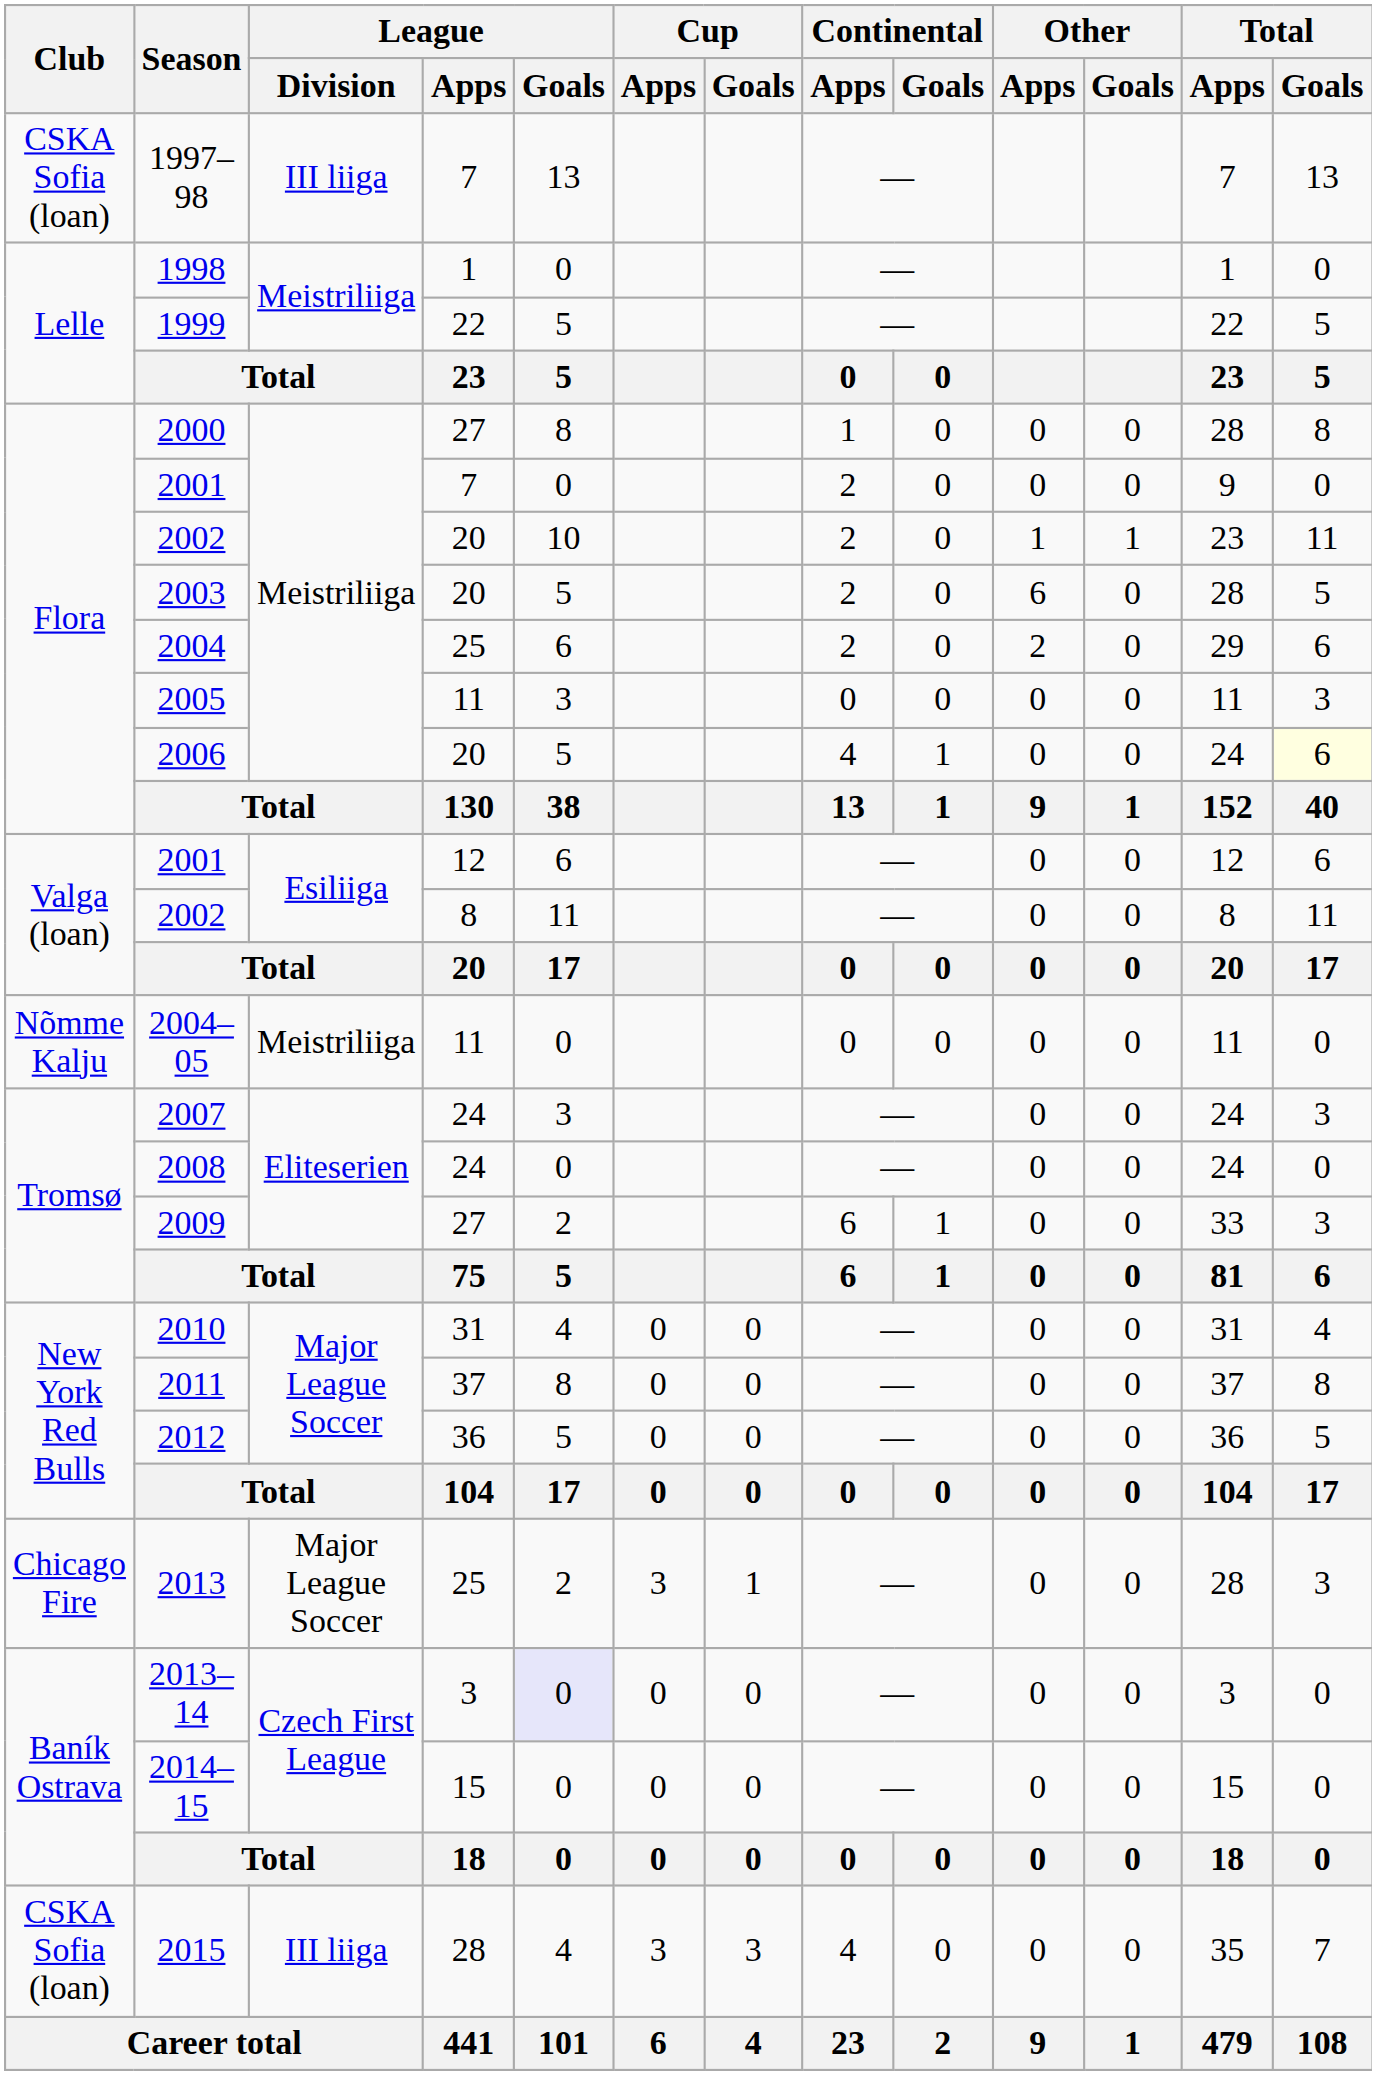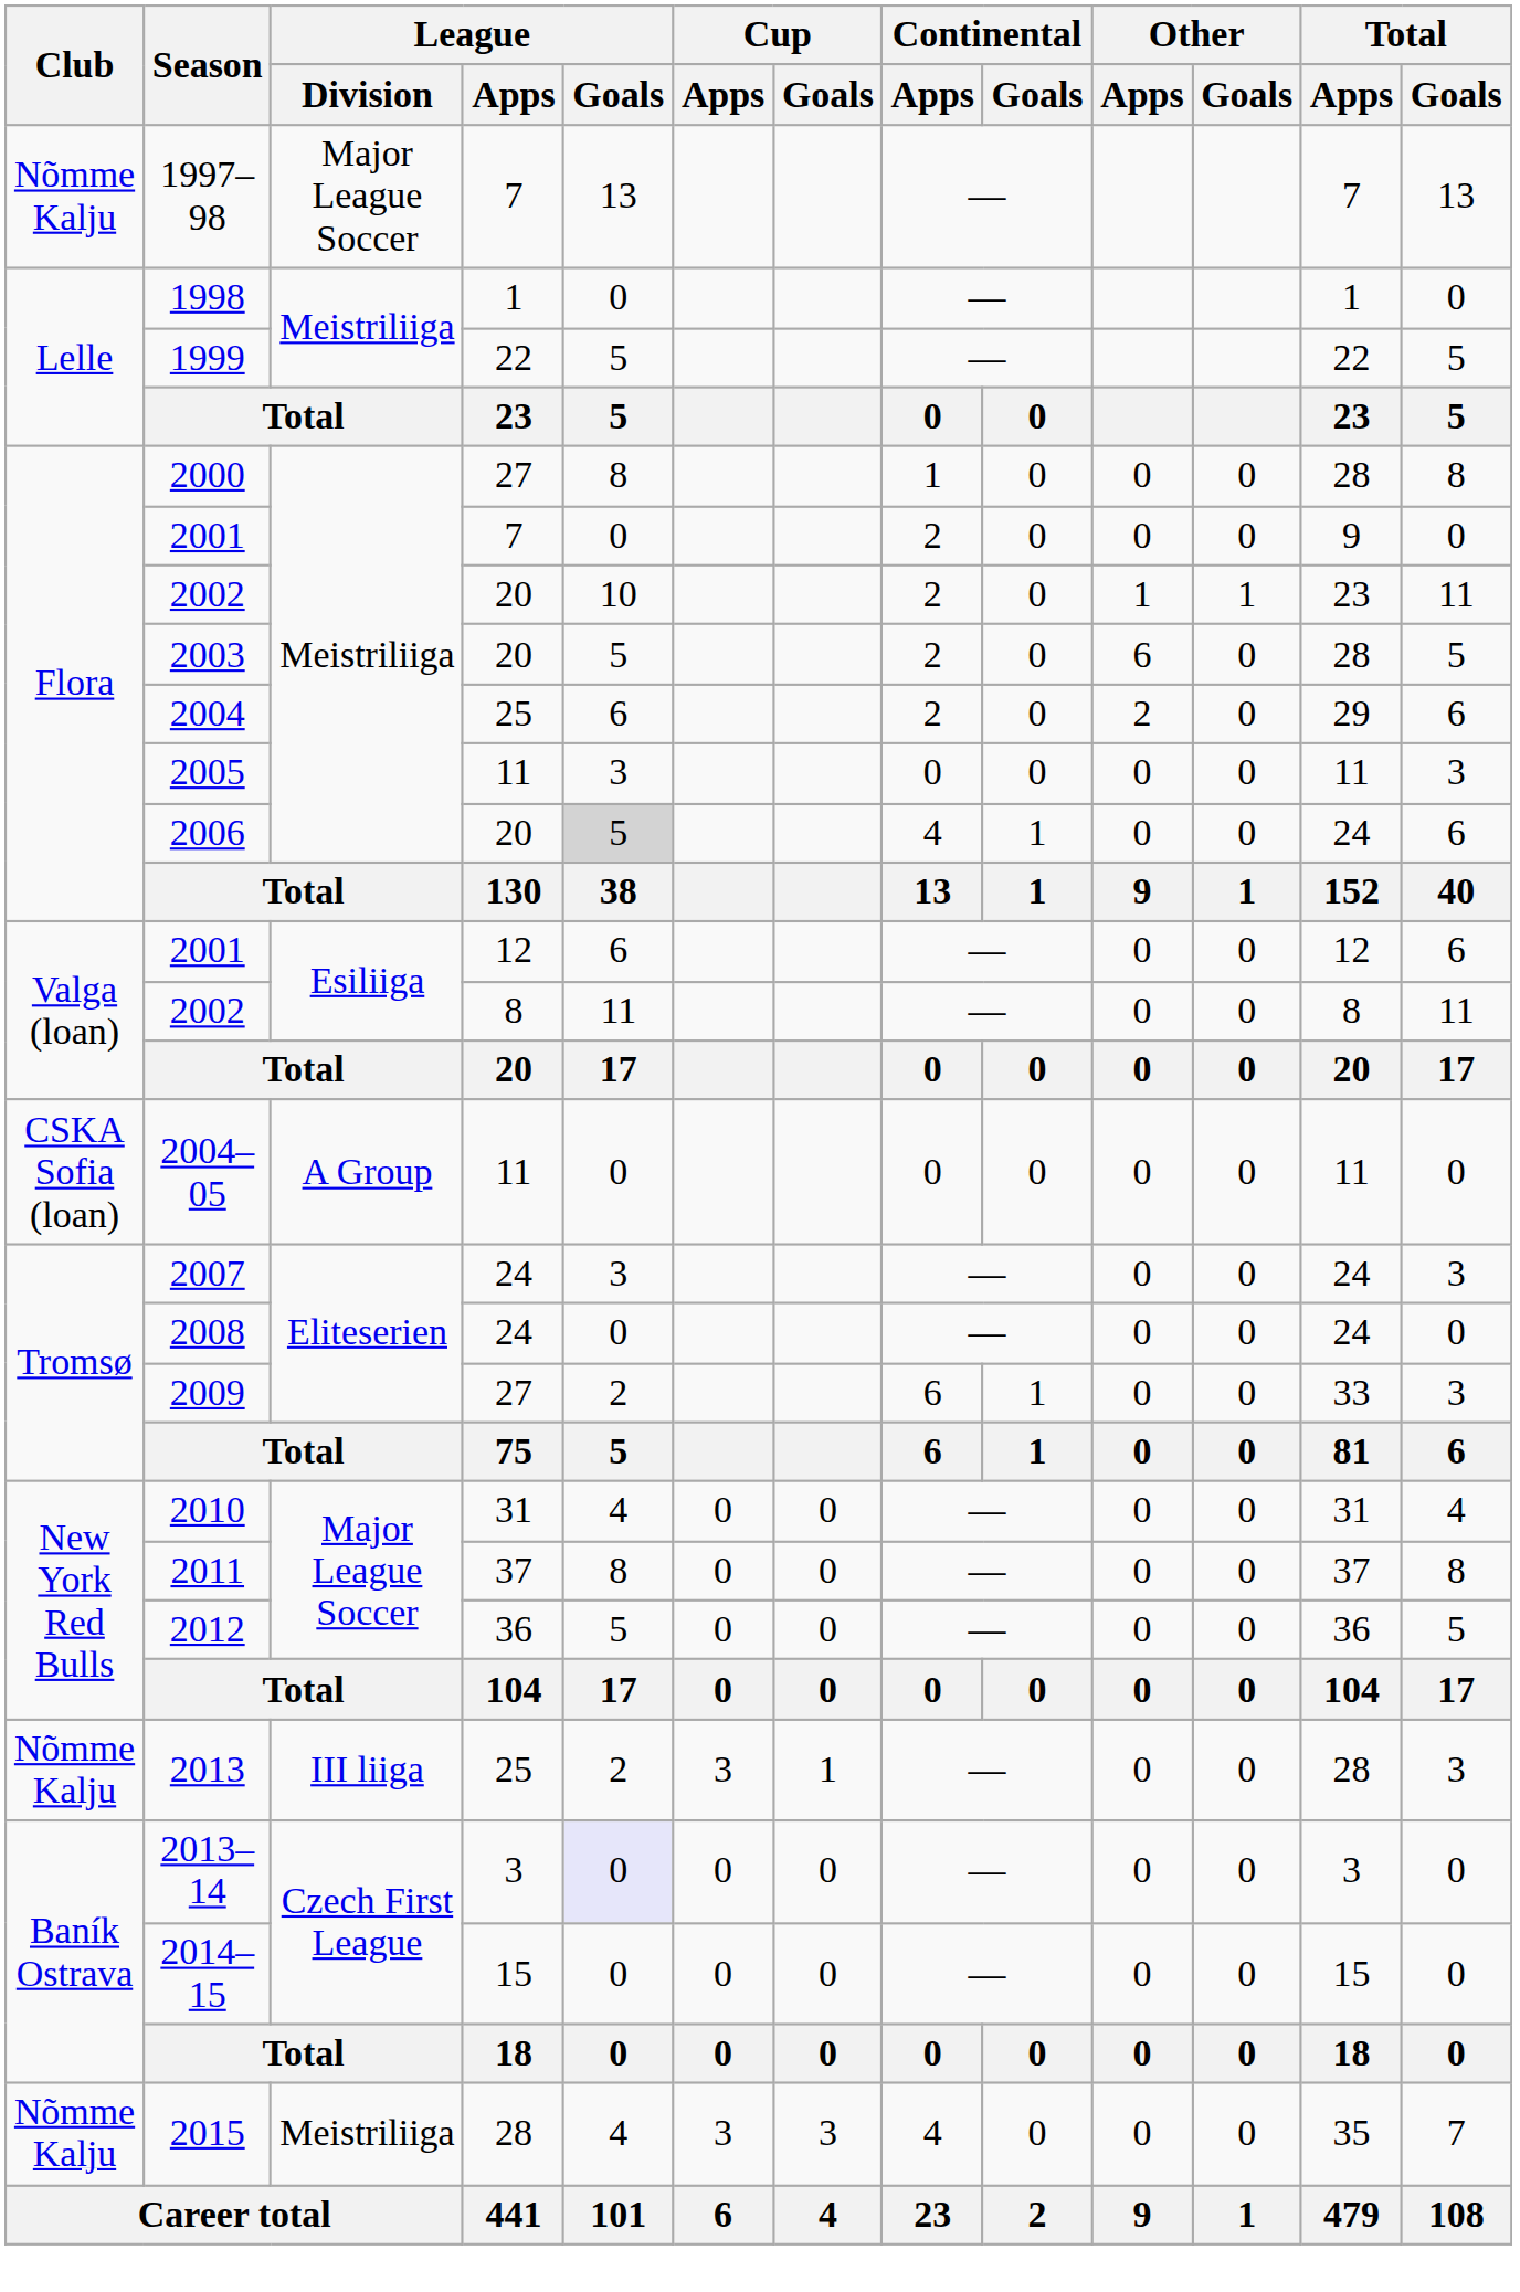1997–98 | Club: CSKA Sofia (loan) -> Nõmme Kalju
1997–98 | League / Division: III liiga -> Major League Soccer
2006 | League / Goals: no background -> lightgrey background
2006 | Total / Goals: lightyellow background -> no background
2004–05 | Club: Nõmme Kalju -> CSKA Sofia (loan)
2004–05 | League / Division: Meistriliiga -> A Group
2013 | Club: Chicago Fire -> Nõmme Kalju
2013 | League / Division: Major League Soccer -> III liiga
2015 | Club: CSKA Sofia (loan) -> Nõmme Kalju
2015 | League / Division: III liiga -> Meistriliiga
